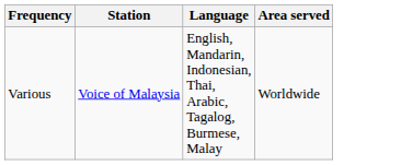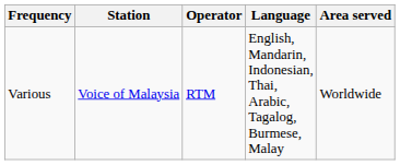+ column: Operator | RTM
